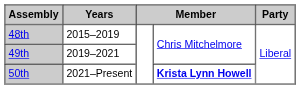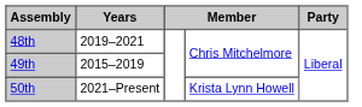48th | Years: 2015–2019 -> 2019–2021
49th | Years: 2019–2021 -> 2015–2019
50th | column 4: bold -> normal
